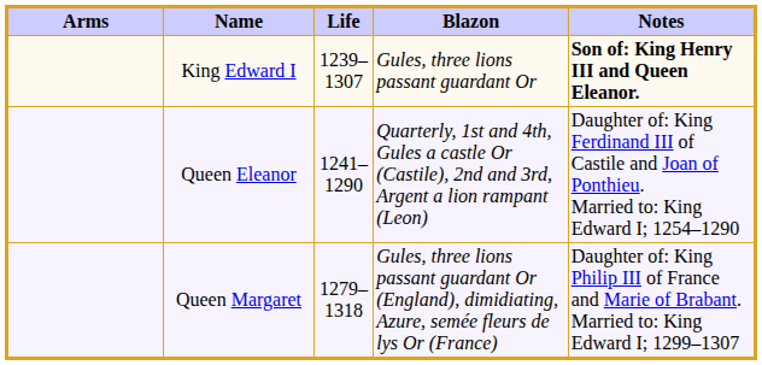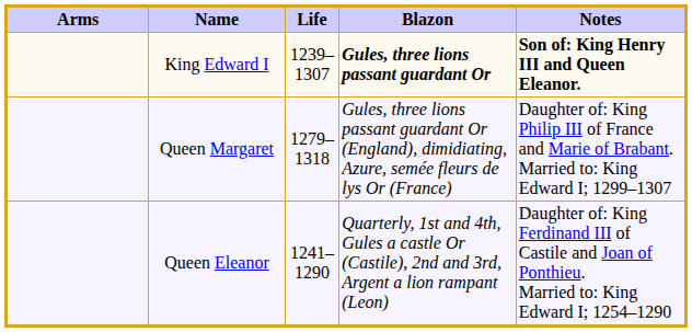King Edward I | Blazon: normal -> bold
rows swapped: Queen Eleanor <-> Queen Margaret
